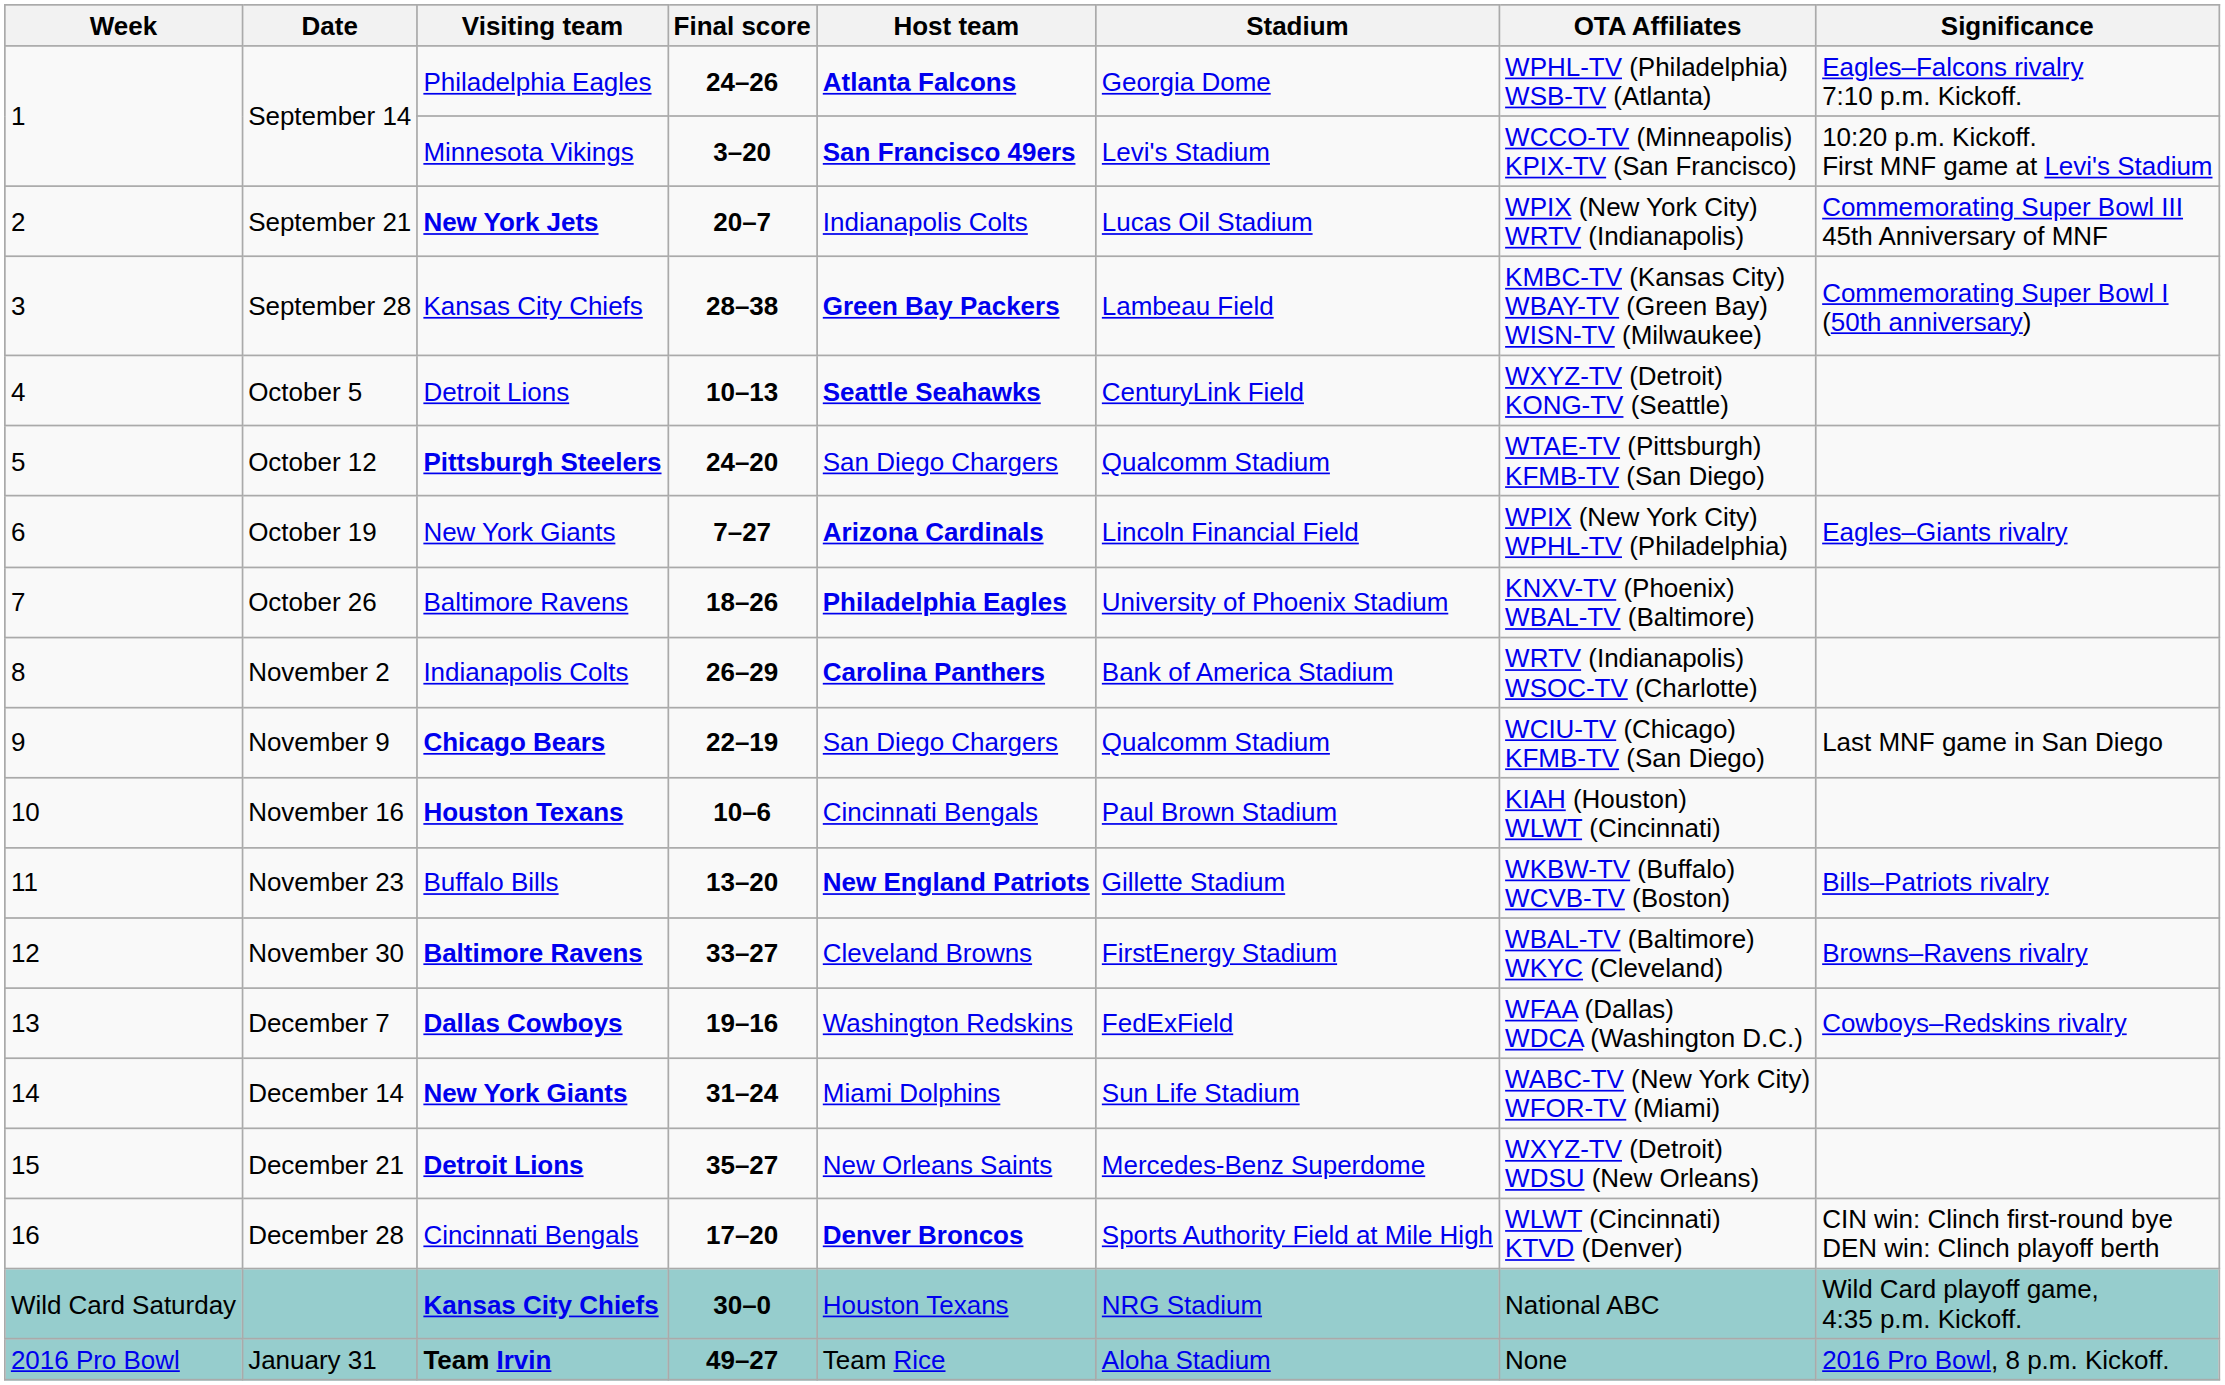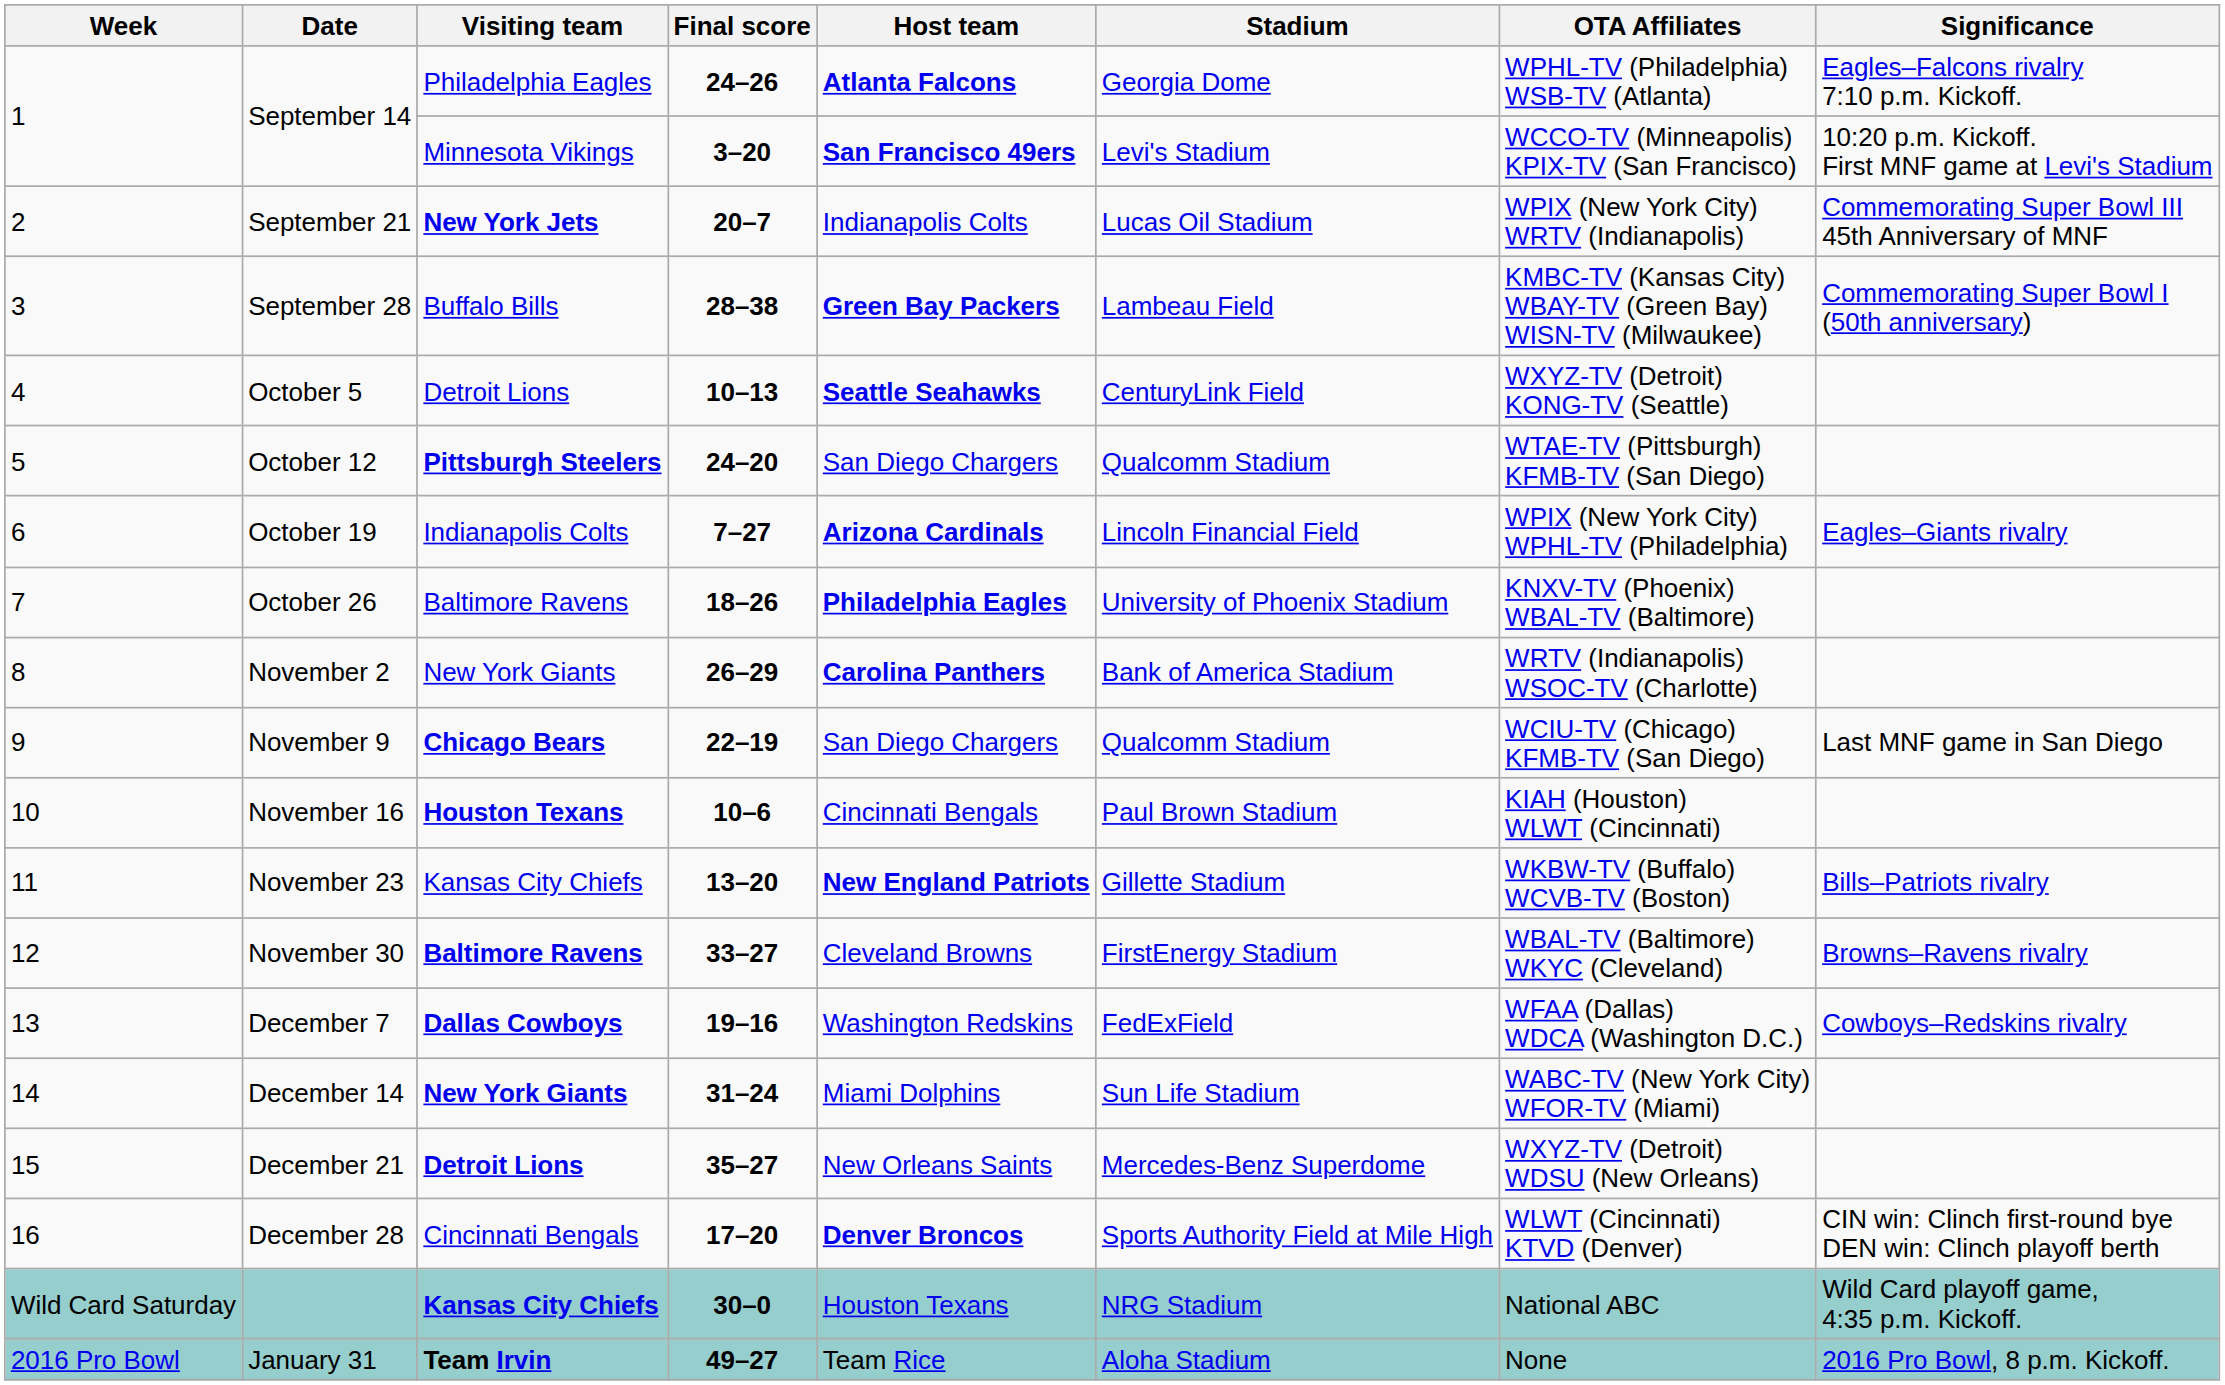September 28 | Visiting team: Kansas City Chiefs -> Buffalo Bills
October 19 | Visiting team: New York Giants -> Indianapolis Colts
November 2 | Visiting team: Indianapolis Colts -> New York Giants
November 23 | Visiting team: Buffalo Bills -> Kansas City Chiefs
